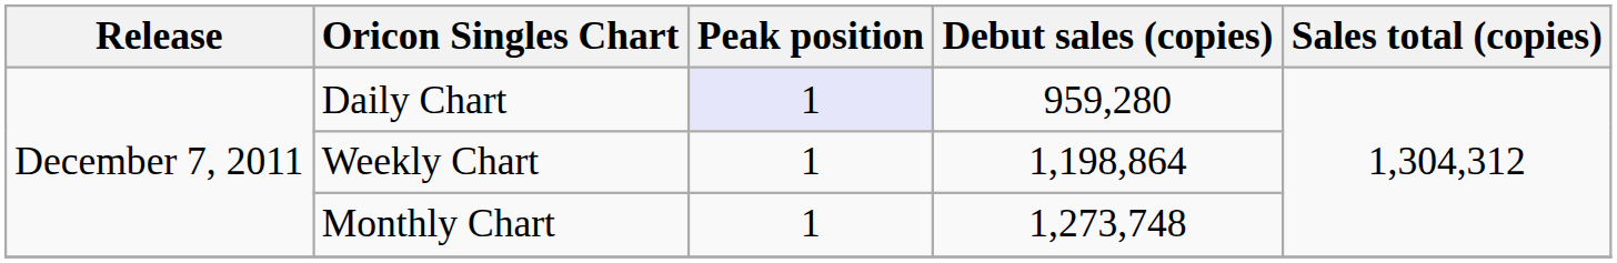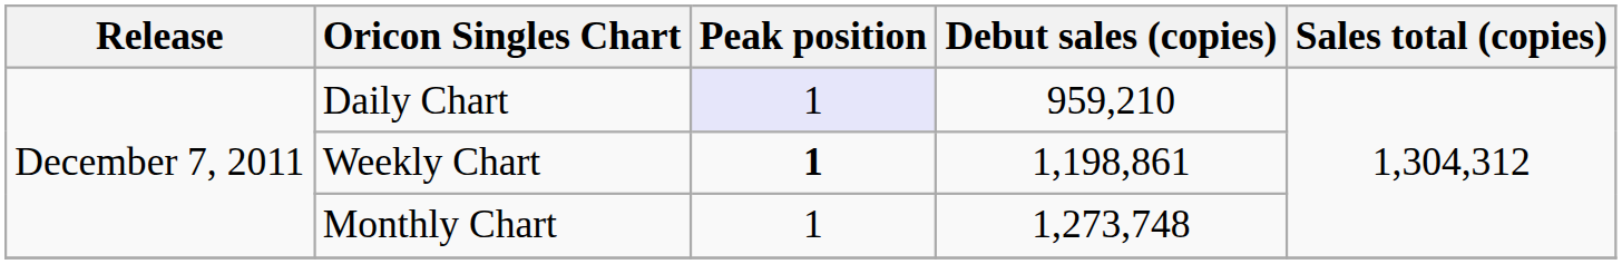Daily Chart | Debut sales (copies): 959,280 -> 959,210
Weekly Chart | Peak position: normal -> bold
Weekly Chart | Debut sales (copies): 1,198,864 -> 1,198,861
